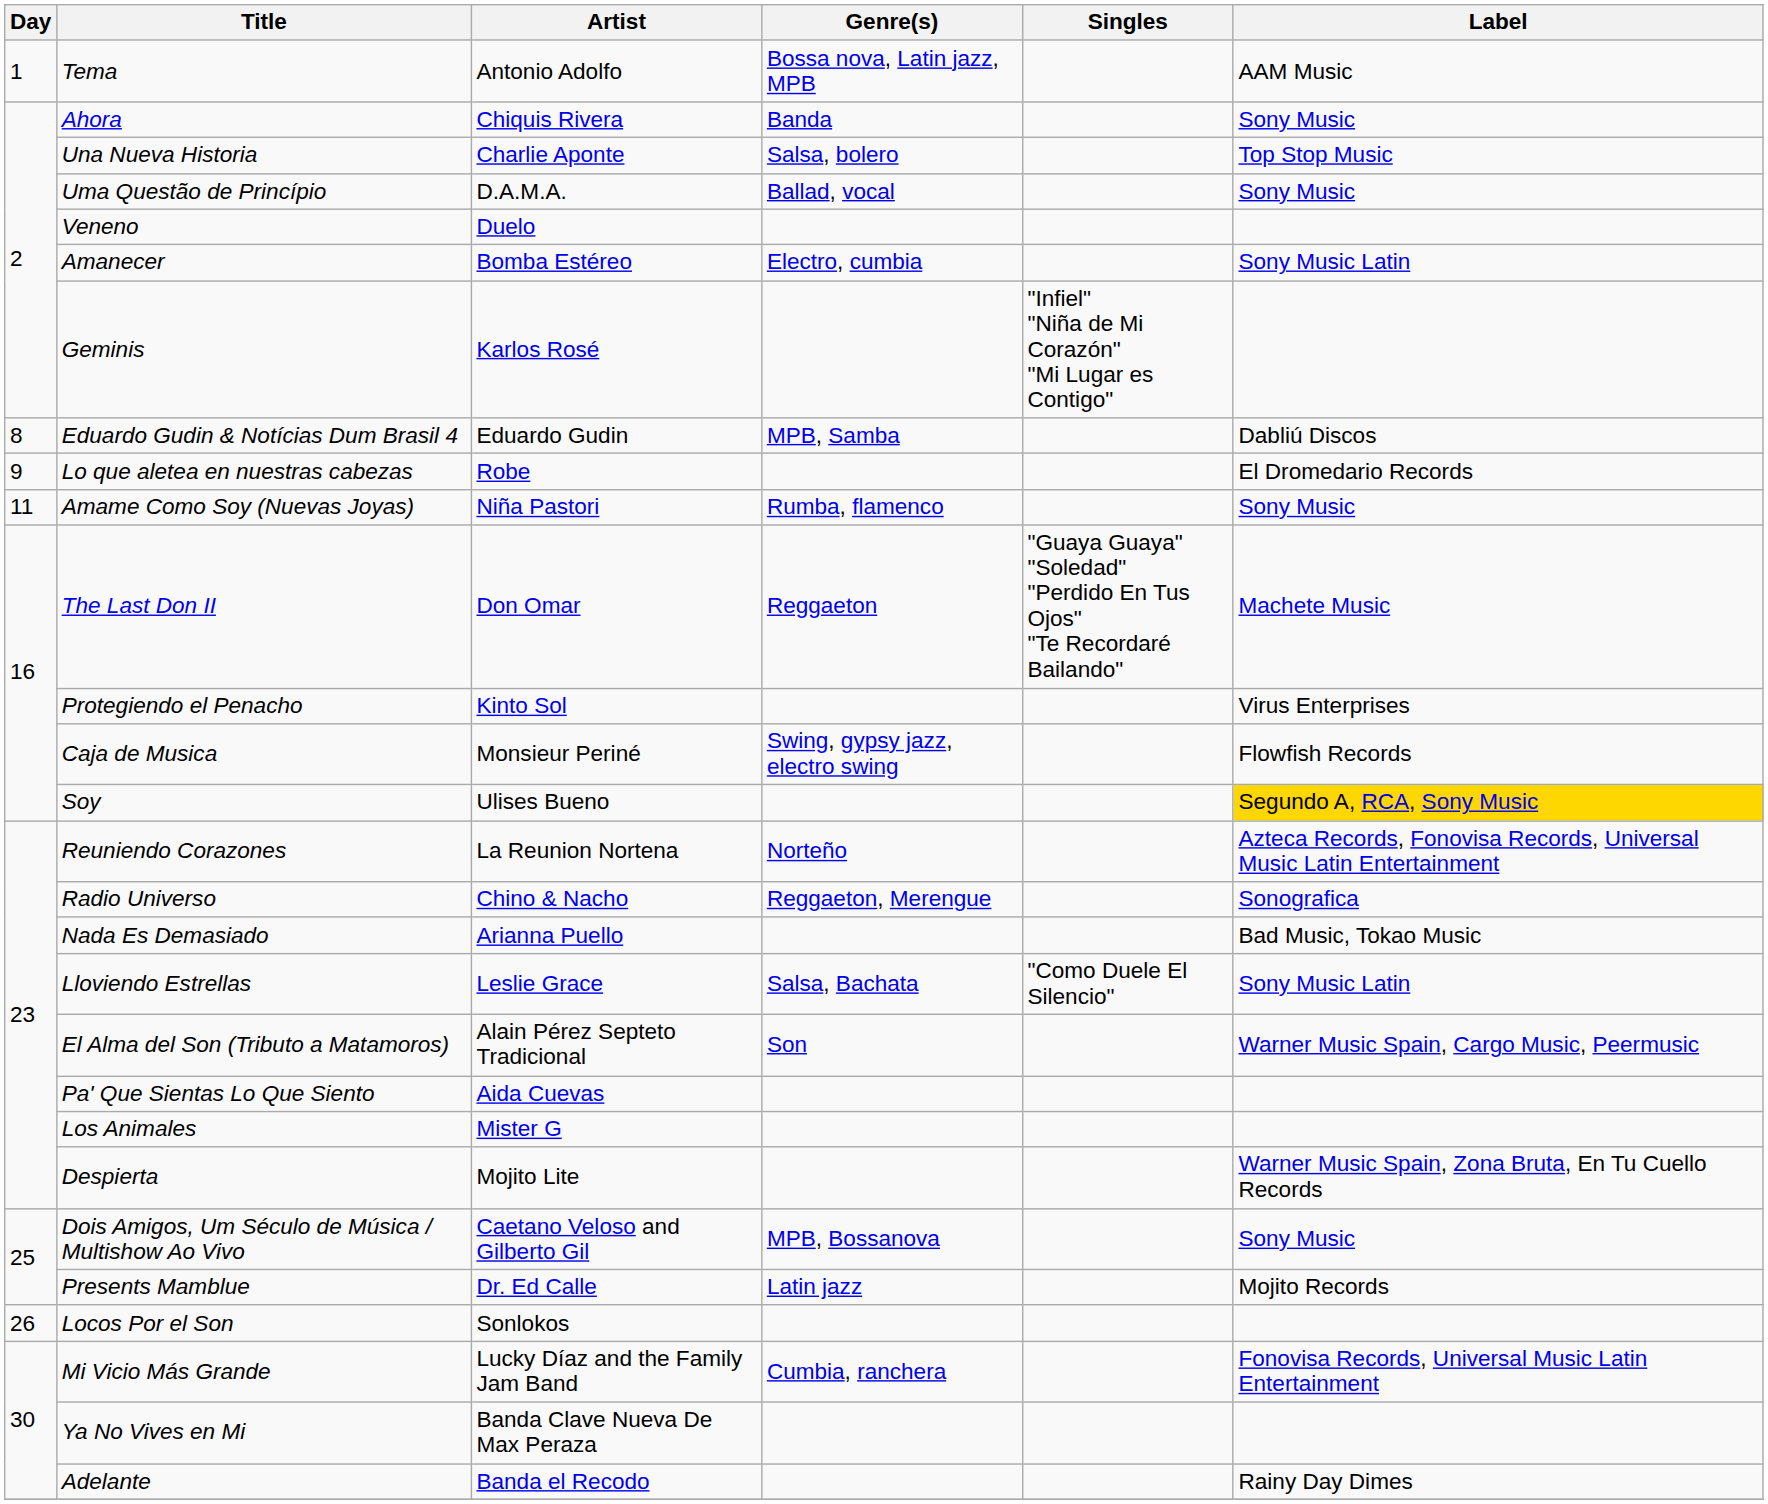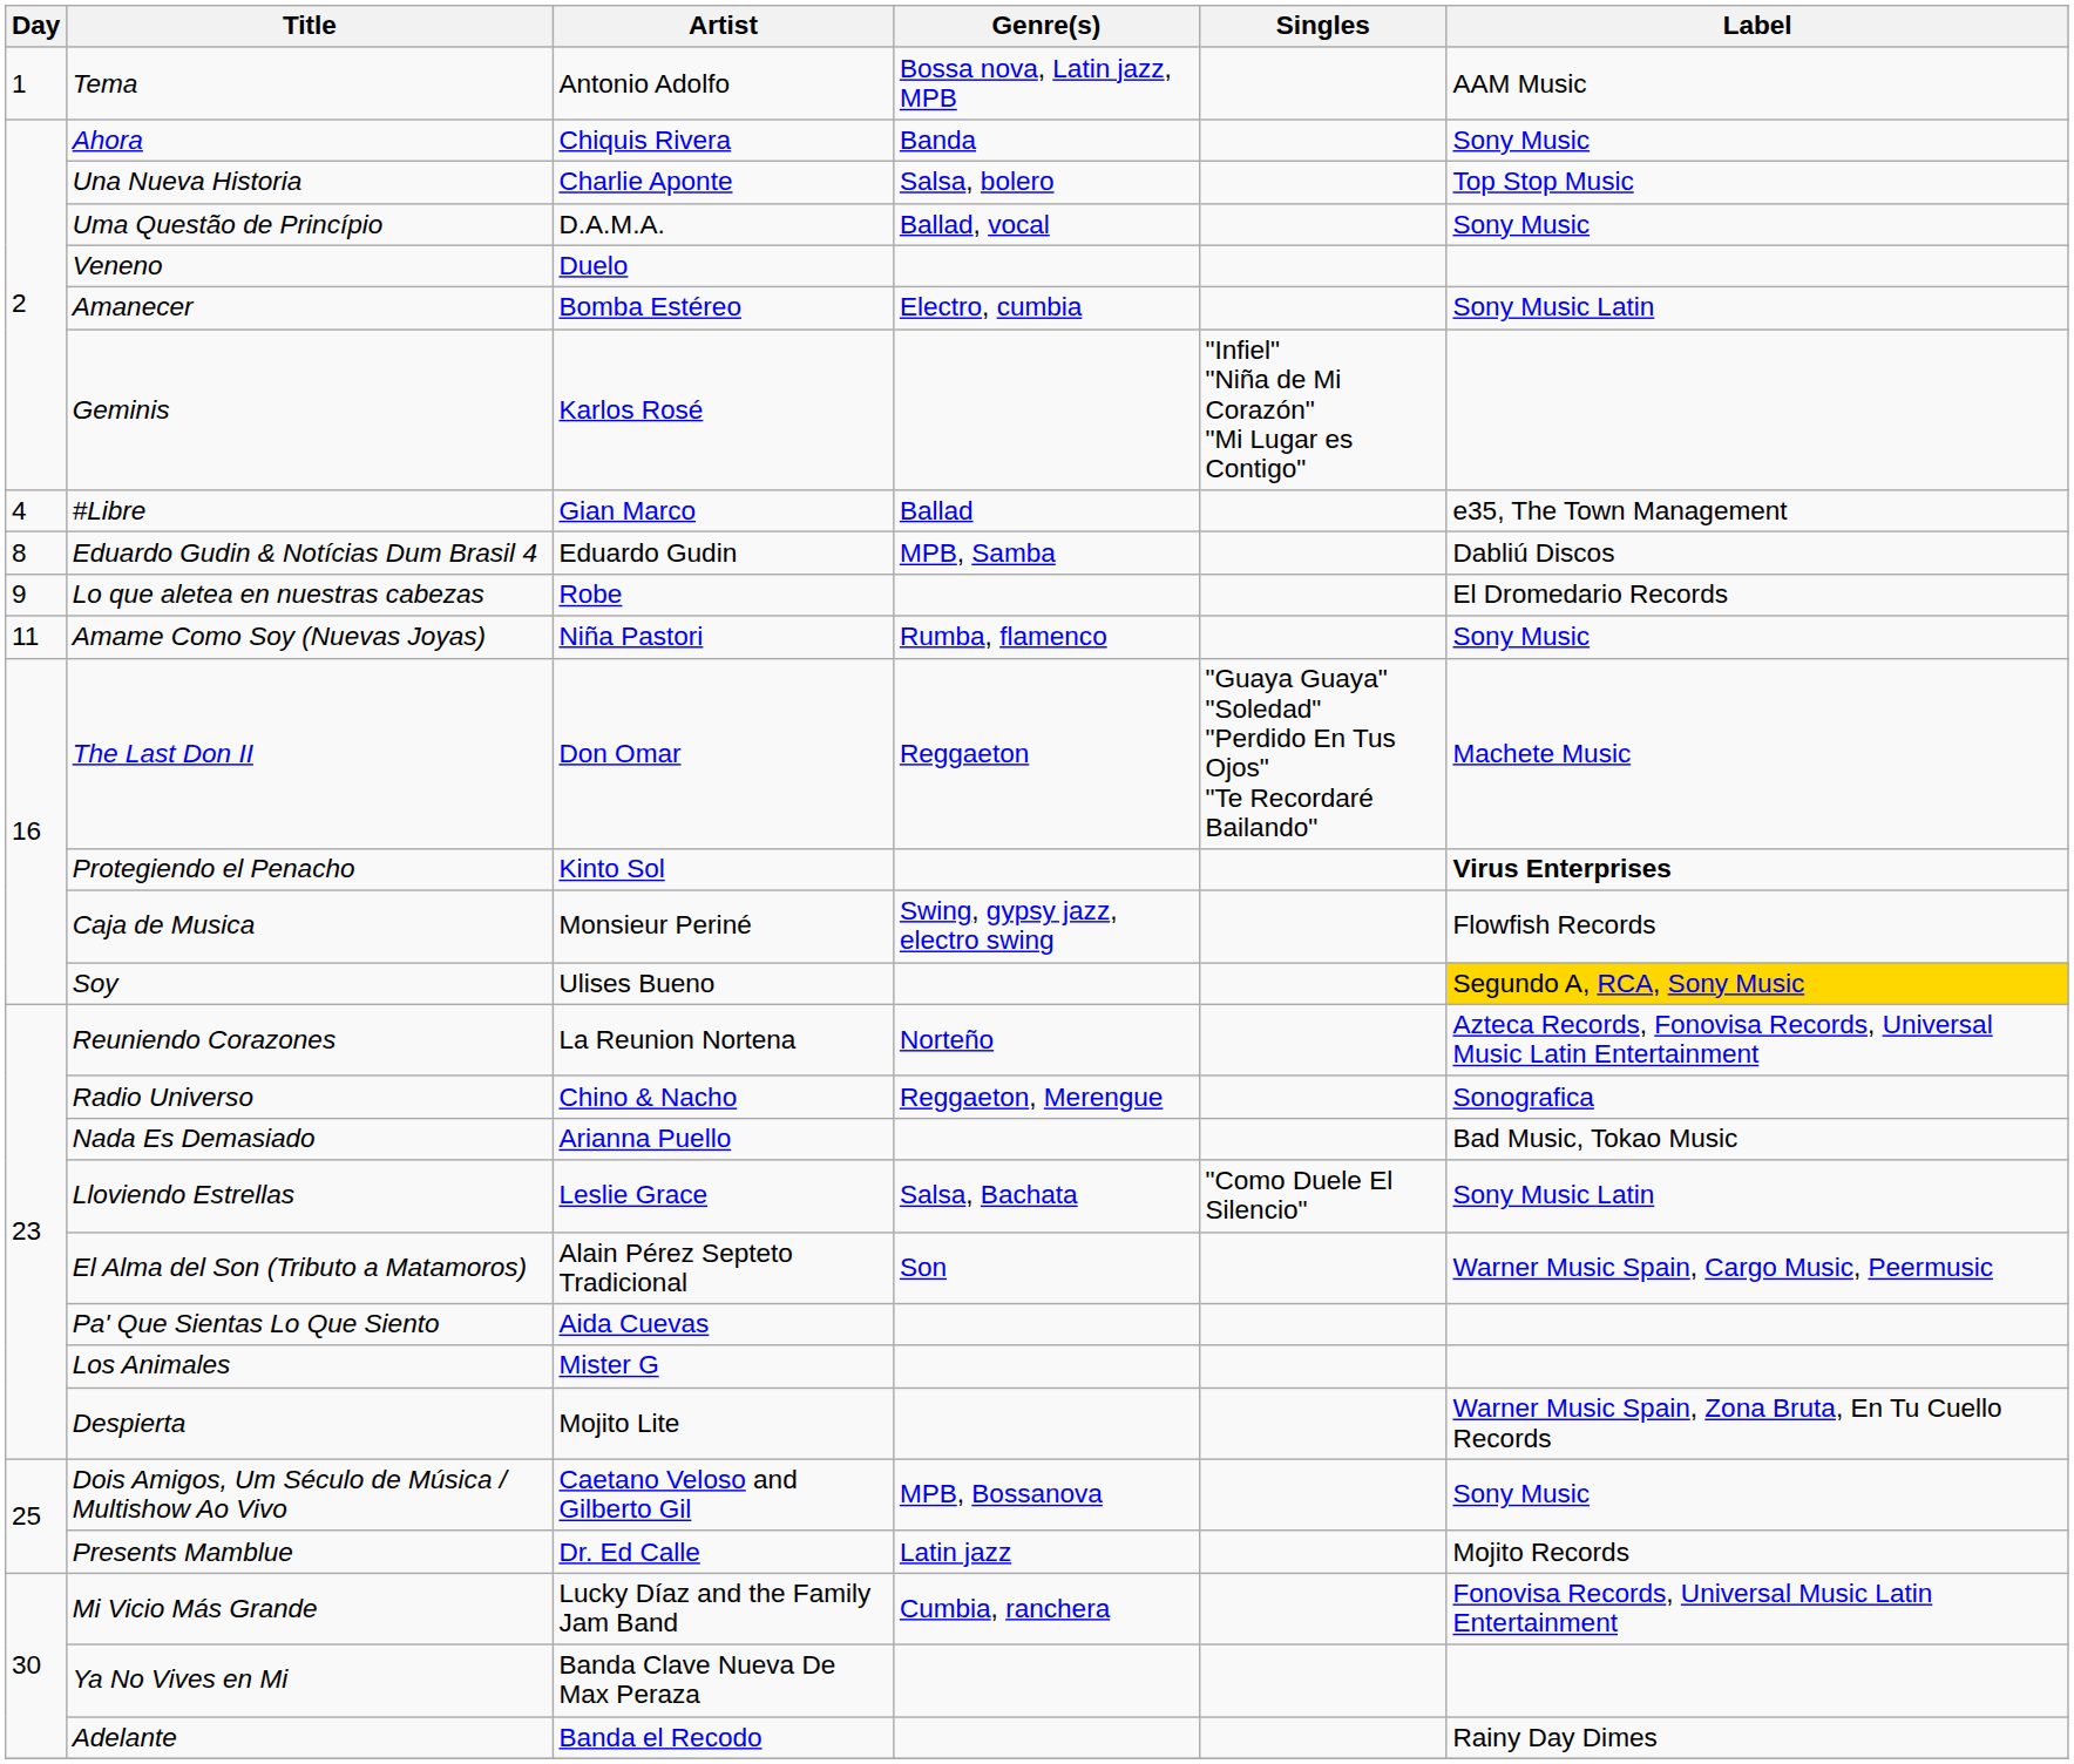+ row: 4 | #Libre | Gian Marco | Ballad | e35, The Town Management
Protegiendo el Penacho | Label: normal -> bold
- row: 26 | Locos Por el Son | Sonlokos
